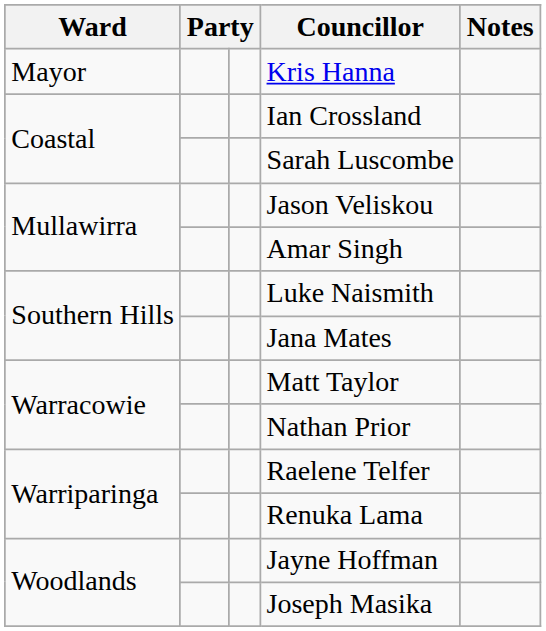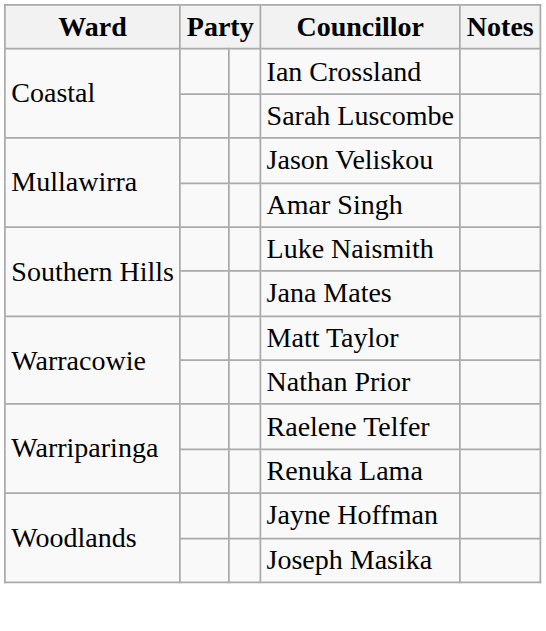- row: Mayor | Kris Hanna
